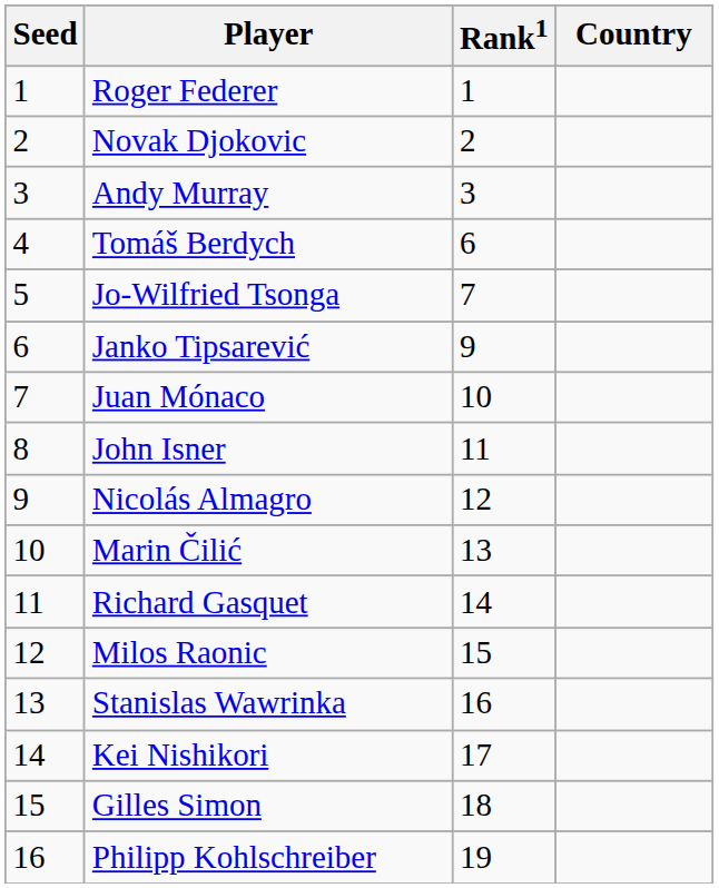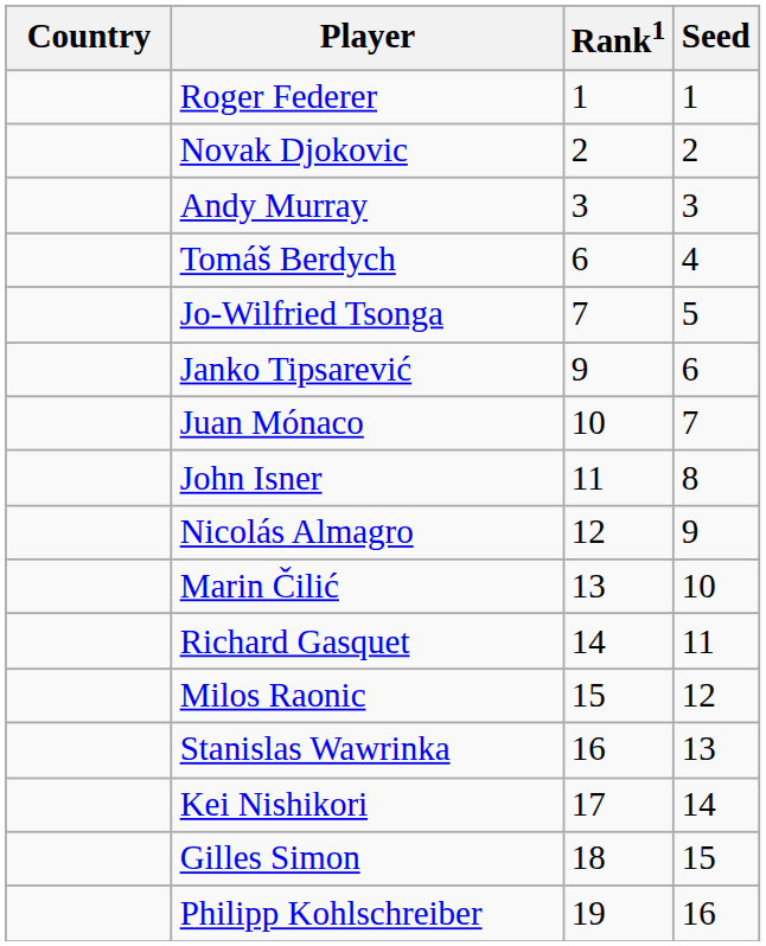columns swapped: Country <-> Seed
